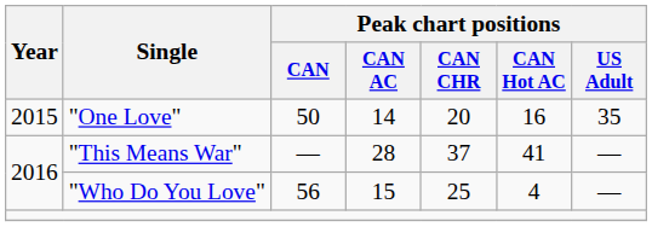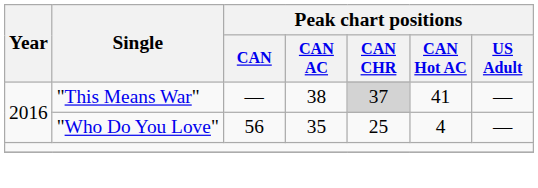- row: 2015 | "One Love" | 50 | 14 | 20 | 16 | 35
"This Means War" | Peak chart positions / CAN AC: 28 -> 38
"This Means War" | Peak chart positions / CAN CHR: no background -> lightgrey background
"Who Do You Love" | Peak chart positions / CAN AC: 15 -> 35
